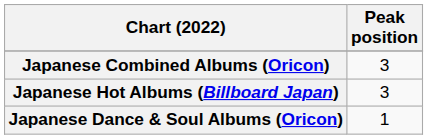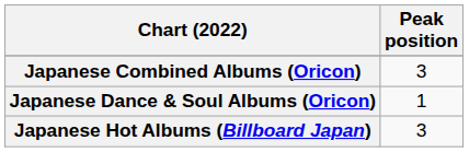rows swapped: Japanese Dance & Soul Albums (Oricon) <-> Japanese Hot Albums (Billboard Japan)
